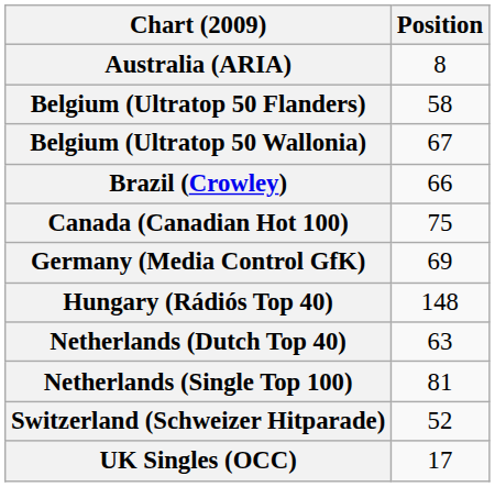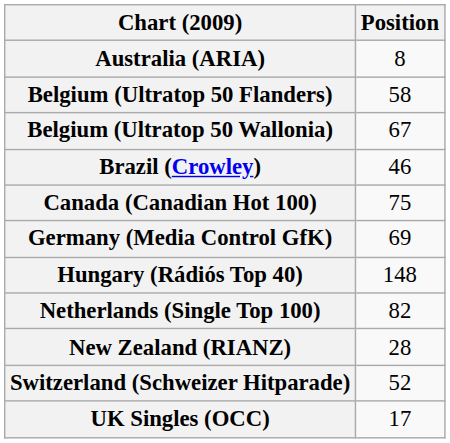Brazil (Crowley) | Position: 66 -> 46
- row: Netherlands (Dutch Top 40) | 63
Netherlands (Single Top 100) | Position: 81 -> 82
+ row: New Zealand (RIANZ) | 28
